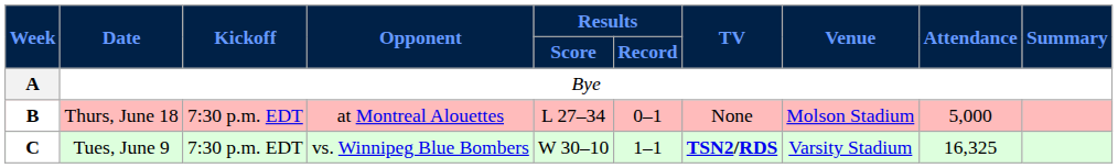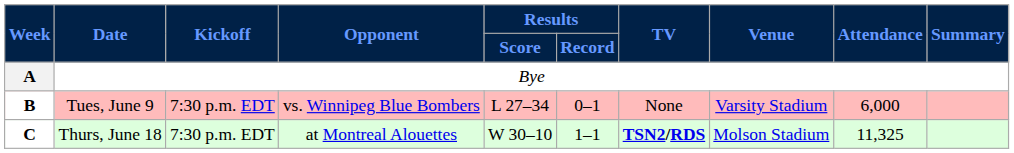B | Date: Thurs, June 18 -> Tues, June 9
B | Opponent: at Montreal Alouettes -> vs. Winnipeg Blue Bombers
B | Venue: Molson Stadium -> Varsity Stadium
B | Attendance: 5,000 -> 6,000
C | Date: Tues, June 9 -> Thurs, June 18
C | Opponent: vs. Winnipeg Blue Bombers -> at Montreal Alouettes
C | Venue: Varsity Stadium -> Molson Stadium
C | Attendance: 16,325 -> 11,325
